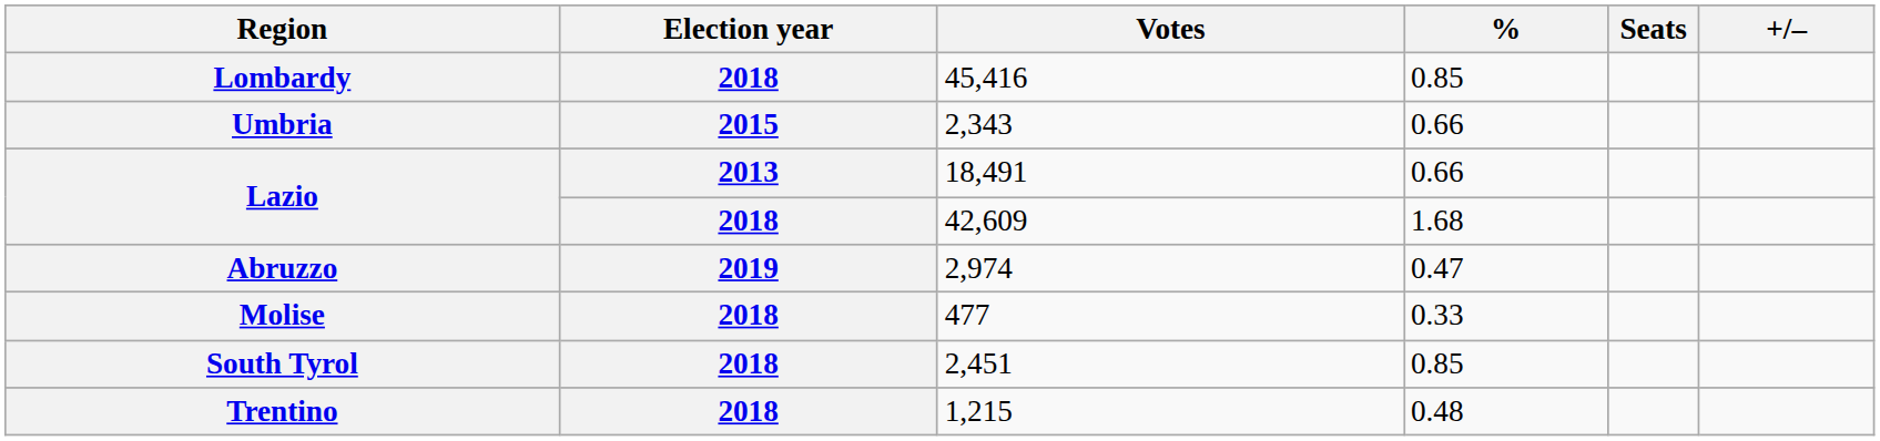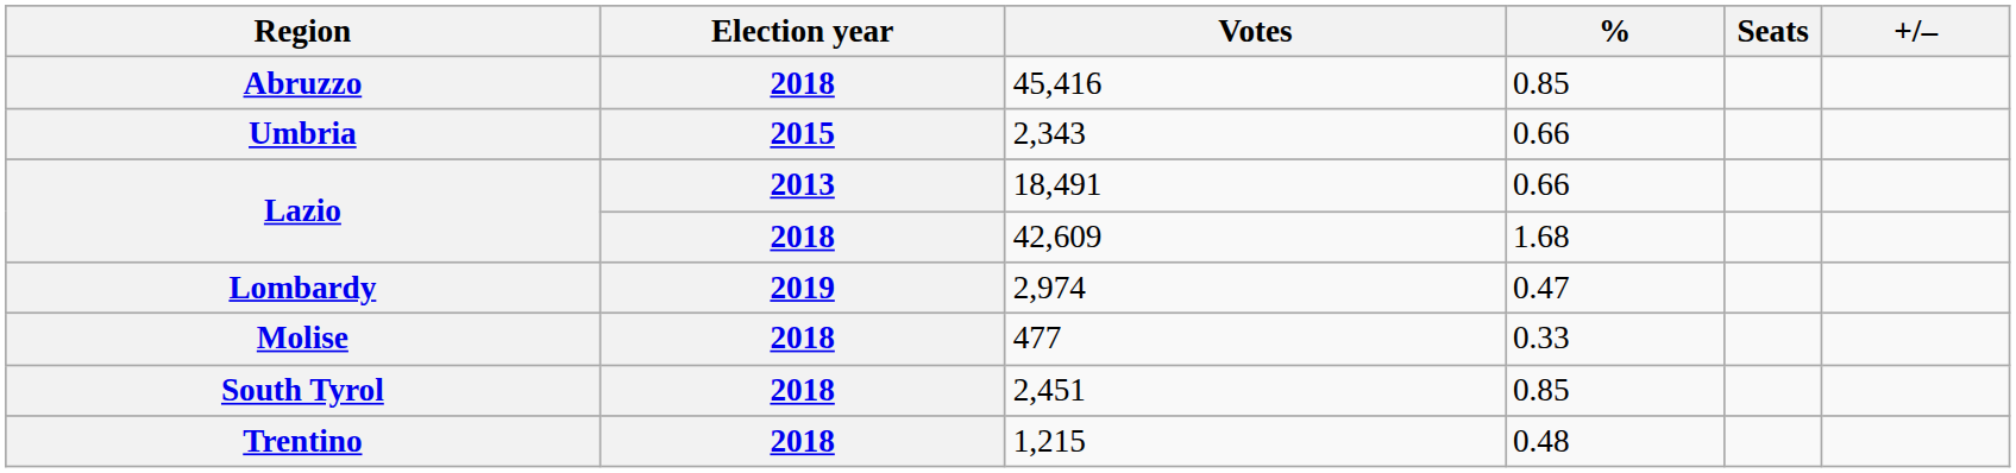45,416 | Region: Lombardy -> Abruzzo
2,974 | Region: Abruzzo -> Lombardy
